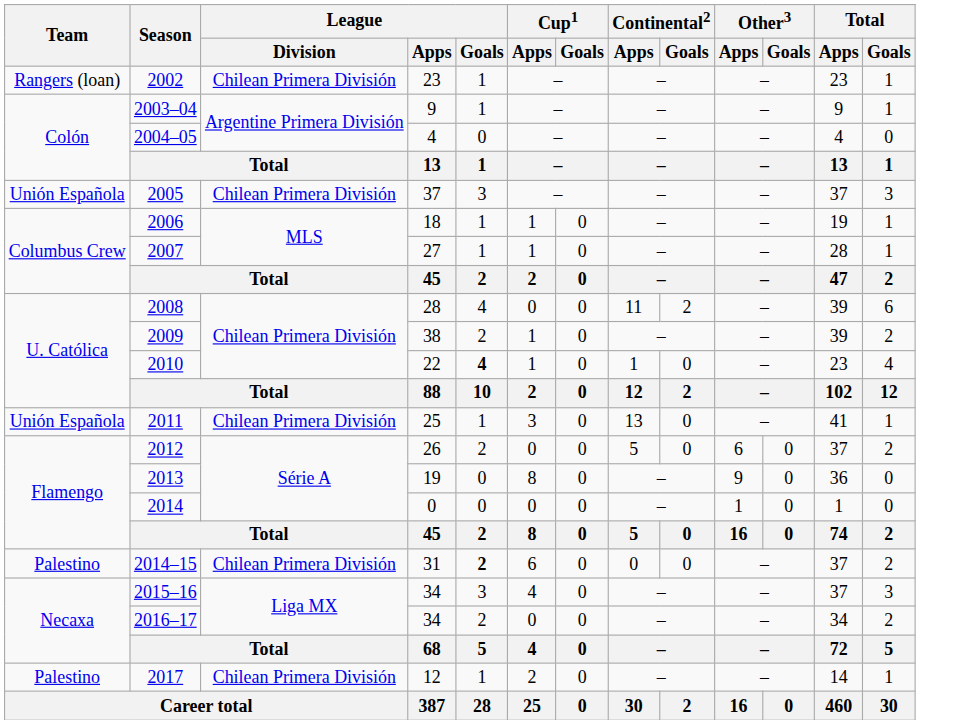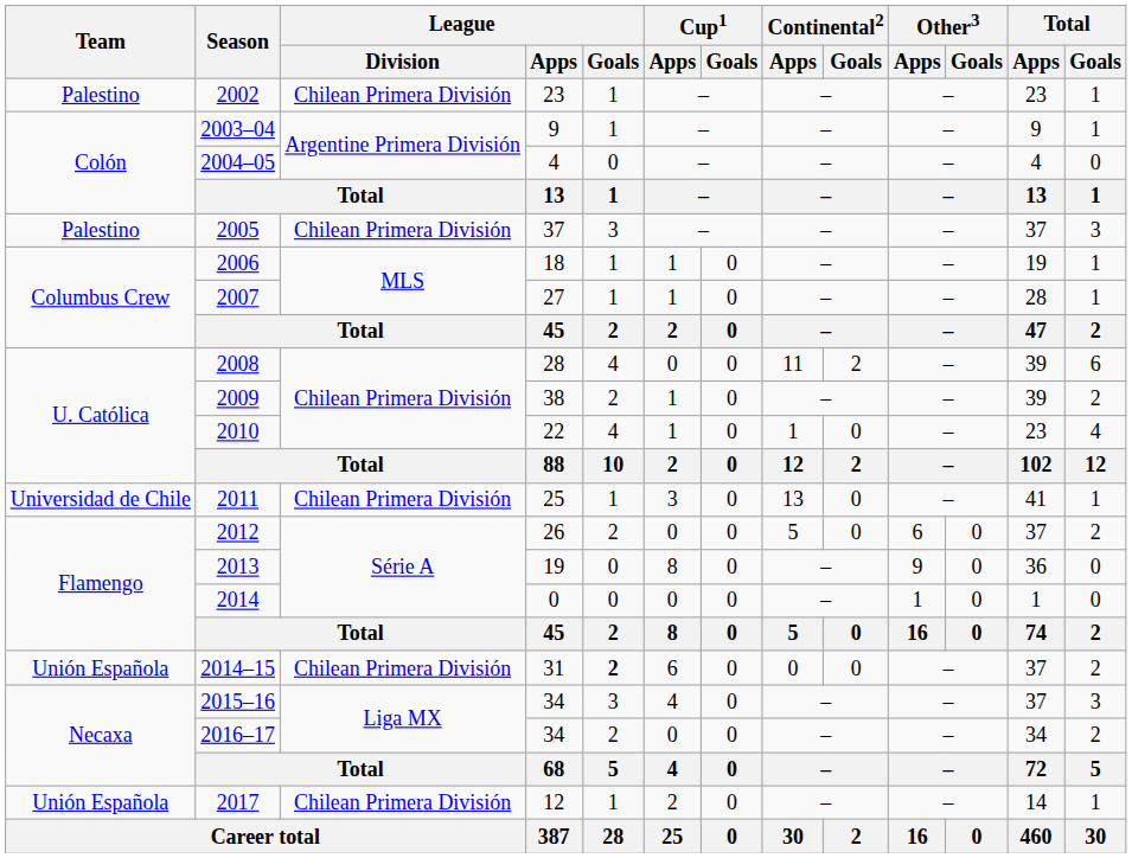2002 | Team: Rangers (loan) -> Palestino
2005 | Team: Unión Española -> Palestino
2010 | League / Goals: bold -> normal
2011 | Team: Unión Española -> Universidad de Chile
2014–15 | Team: Palestino -> Unión Española
2017 | Team: Palestino -> Unión Española
